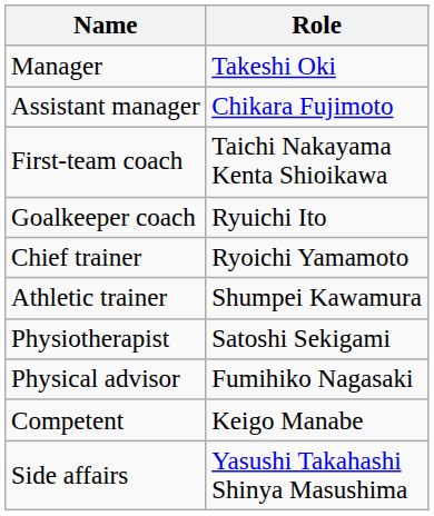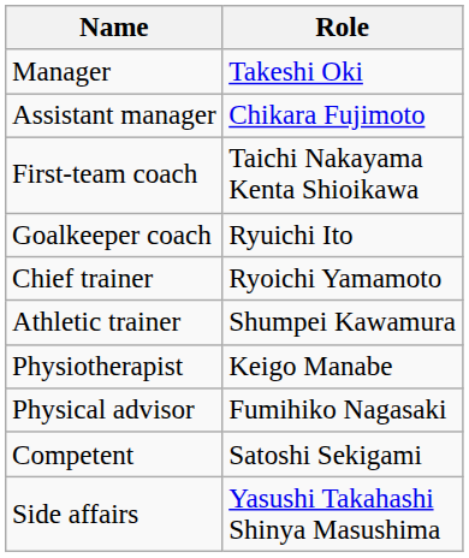Physiotherapist | Role: Satoshi Sekigami -> Keigo Manabe
Competent | Role: Keigo Manabe -> Satoshi Sekigami
